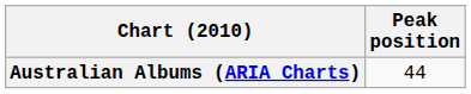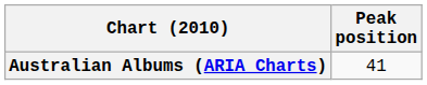Australian Albums (ARIA Charts) | Peak position: 44 -> 41
